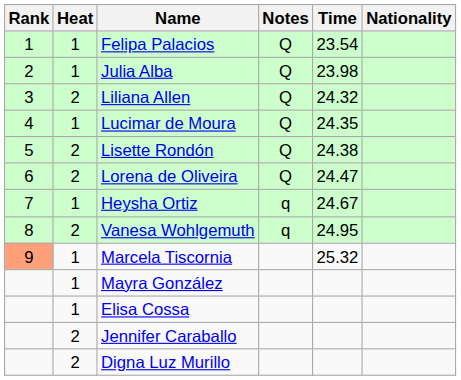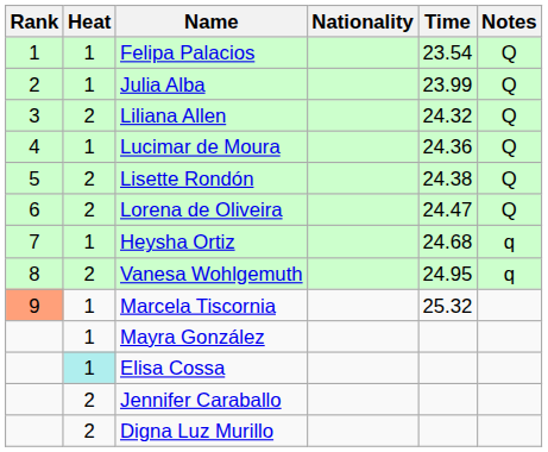columns swapped: Nationality <-> Notes
Julia Alba | Time: 23.98 -> 23.99
Lucimar de Moura | Time: 24.35 -> 24.36
Heysha Ortiz | Time: 24.67 -> 24.68
Elisa Cossa | Heat: no background -> paleturquoise background
